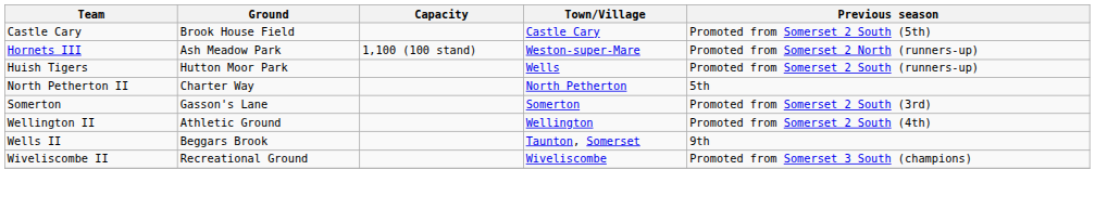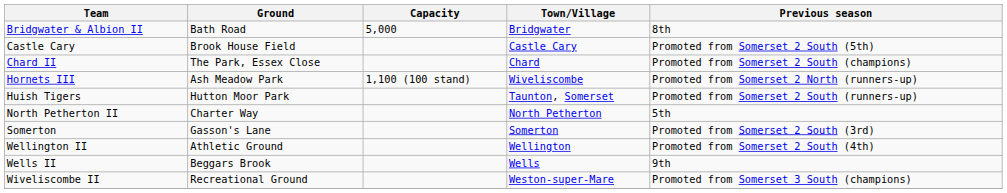+ row: Bridgwater & Albion II | Bath Road | 5,000 | Bridgwater | 8th
+ row: Chard II | The Park, Essex Close | Chard | Promoted from Somerset 2 South (champions)
Hornets III | Town/Village: Weston-super-Mare -> Wiveliscombe
Huish Tigers | Town/Village: Wells -> Taunton, Somerset
Wells II | Town/Village: Taunton, Somerset -> Wells
Wiveliscombe II | Town/Village: Wiveliscombe -> Weston-super-Mare
